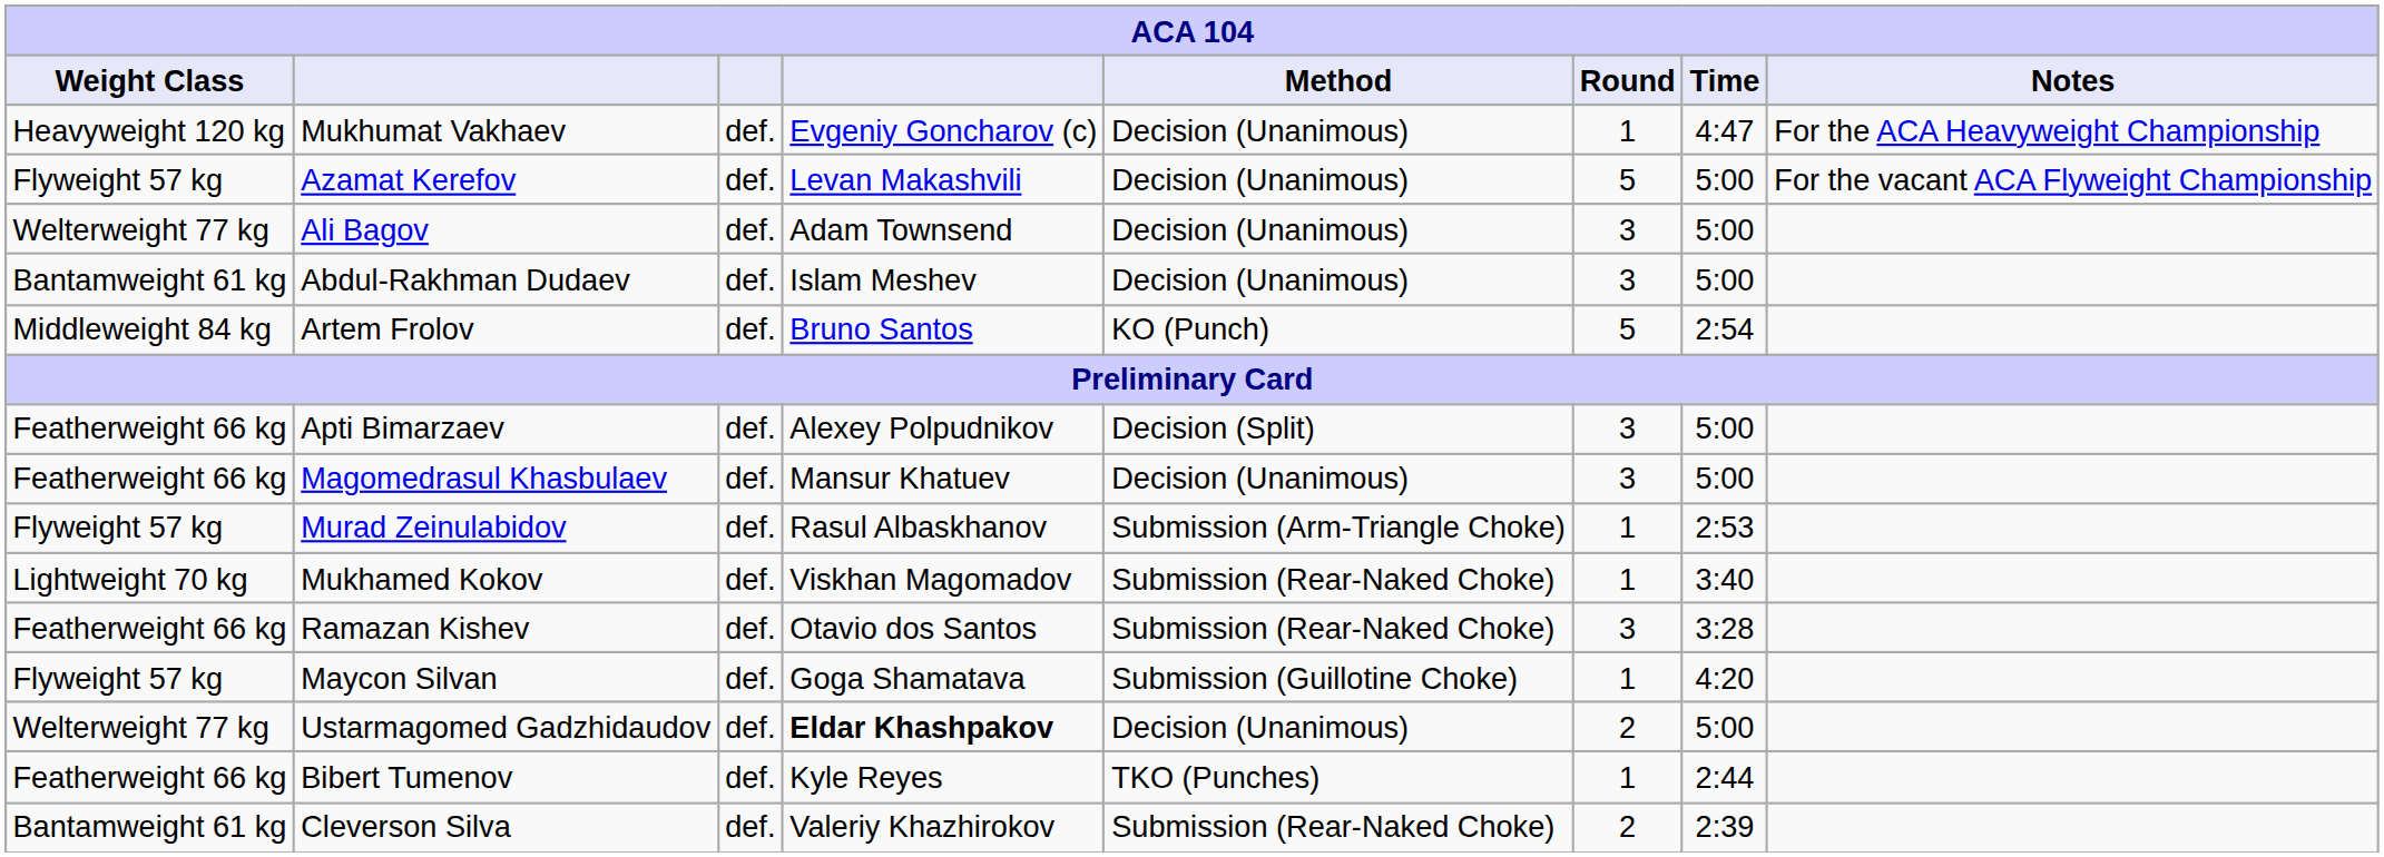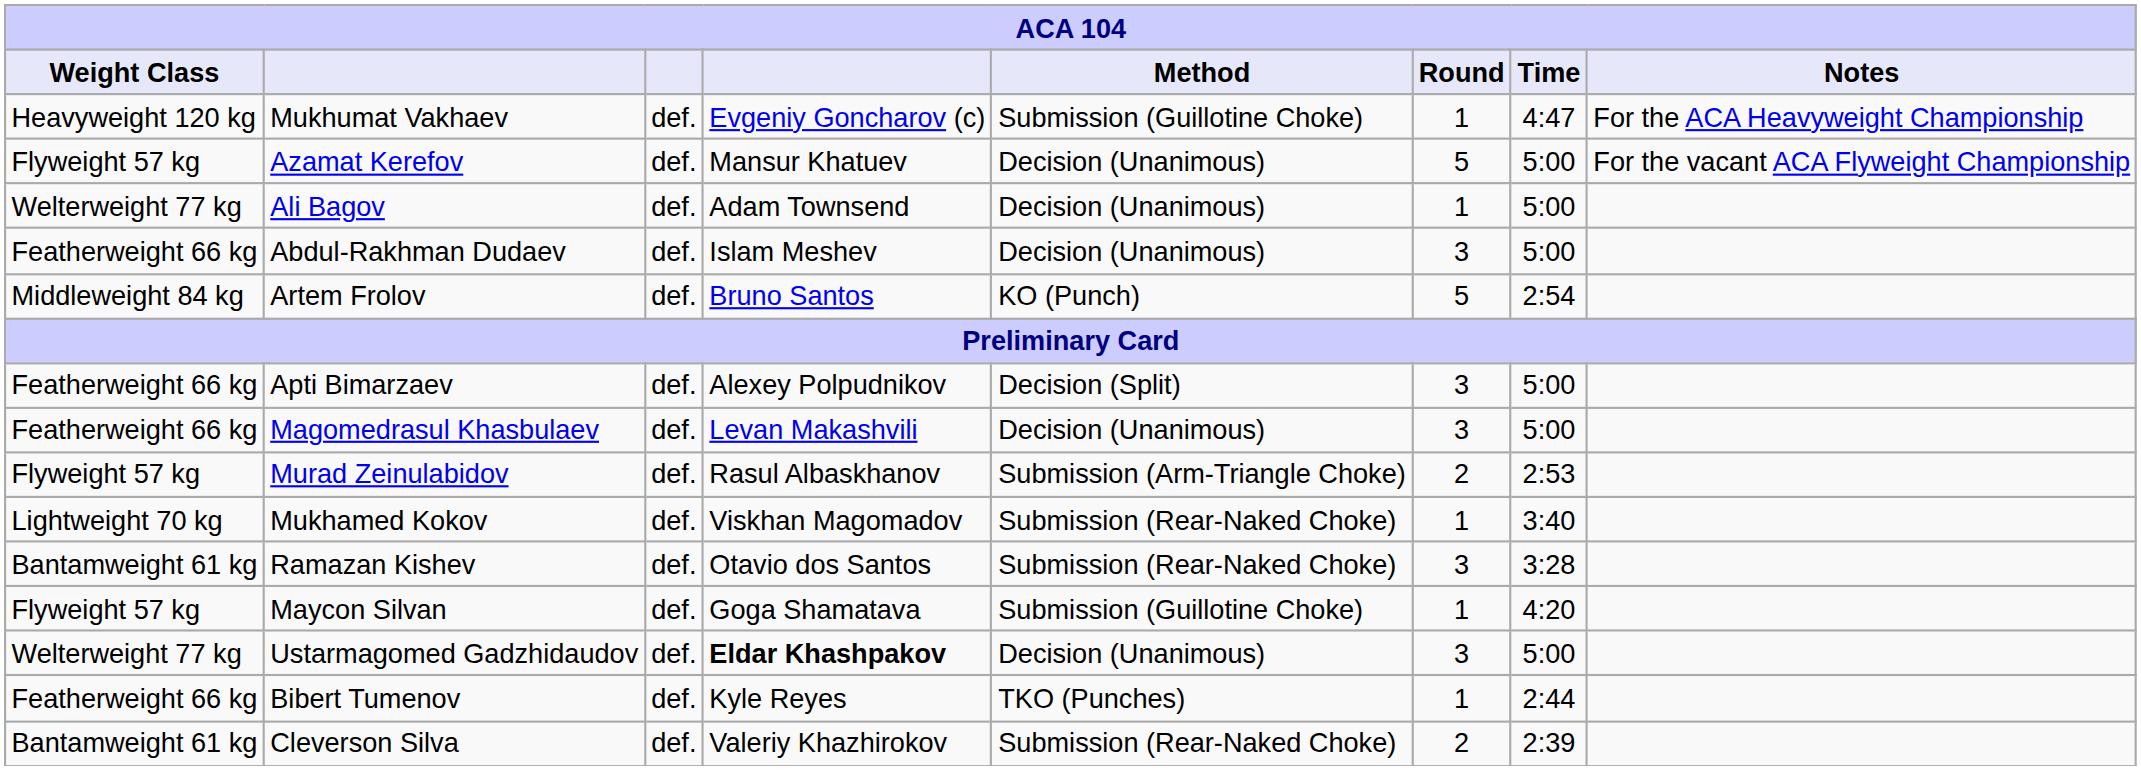Mukhumat Vakhaev | Method: Decision (Unanimous) -> Submission (Guillotine Choke)
Azamat Kerefov | column 4: Levan Makashvili -> Mansur Khatuev
Ali Bagov | Round: 3 -> 1
Abdul-Rakhman Dudaev | Weight Class: Bantamweight 61 kg -> Featherweight 66 kg
Magomedrasul Khasbulaev | column 4: Mansur Khatuev -> Levan Makashvili
Murad Zeinulabidov | Round: 1 -> 2
Ramazan Kishev | Weight Class: Featherweight 66 kg -> Bantamweight 61 kg
Ustarmagomed Gadzhidaudov | Round: 2 -> 3
